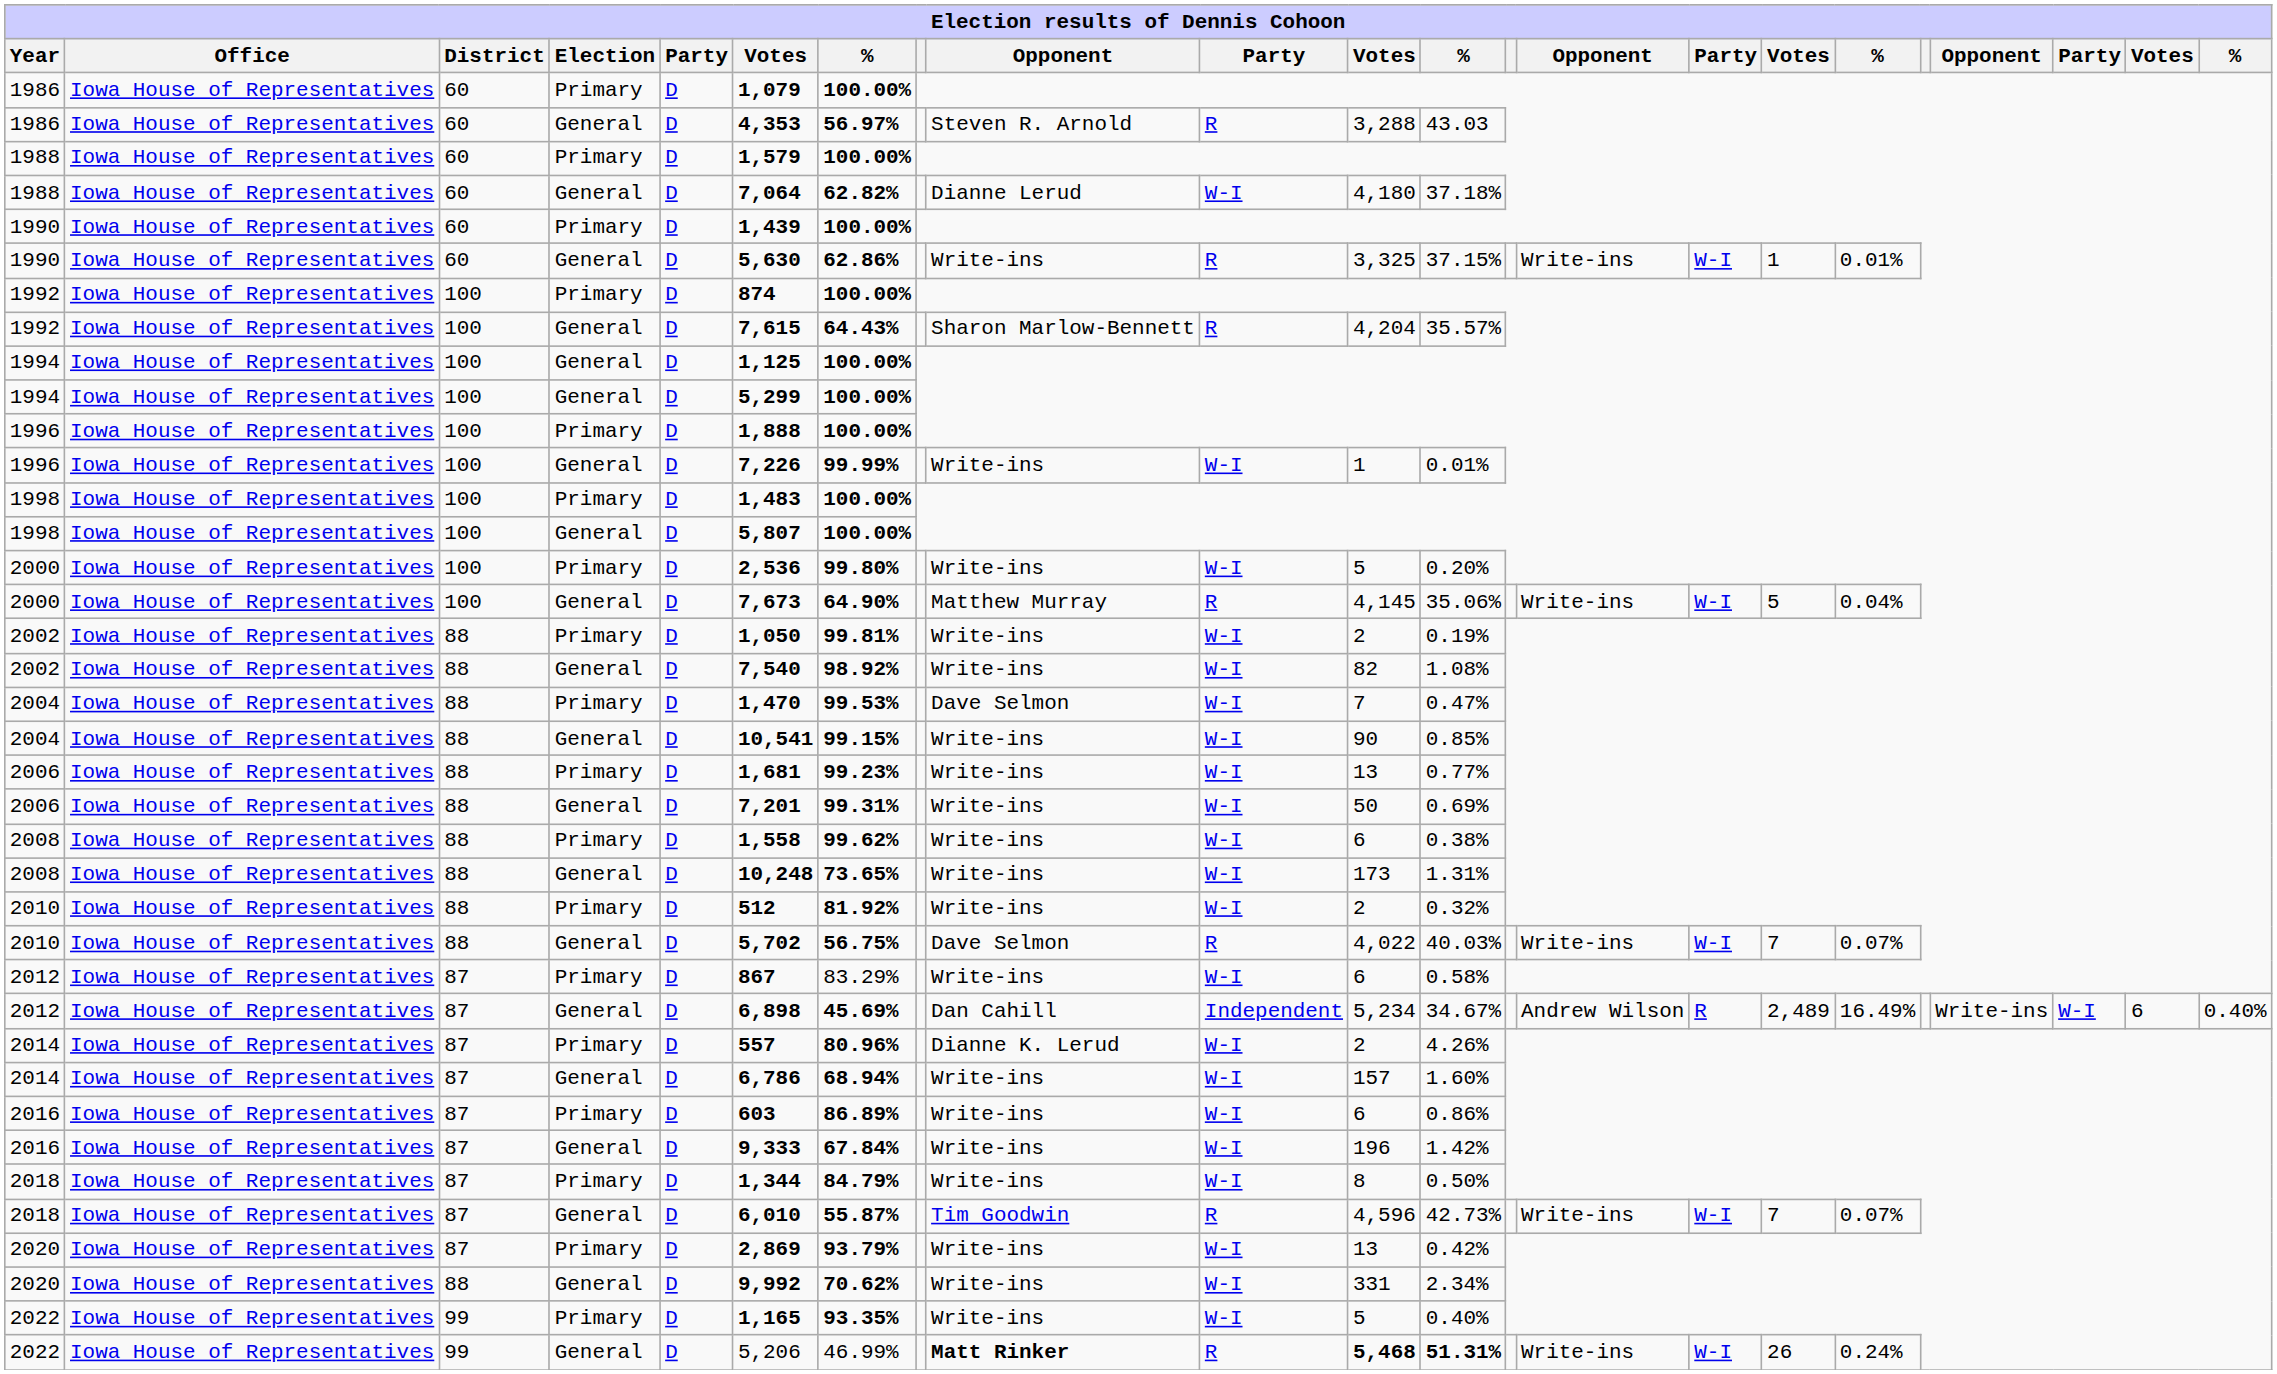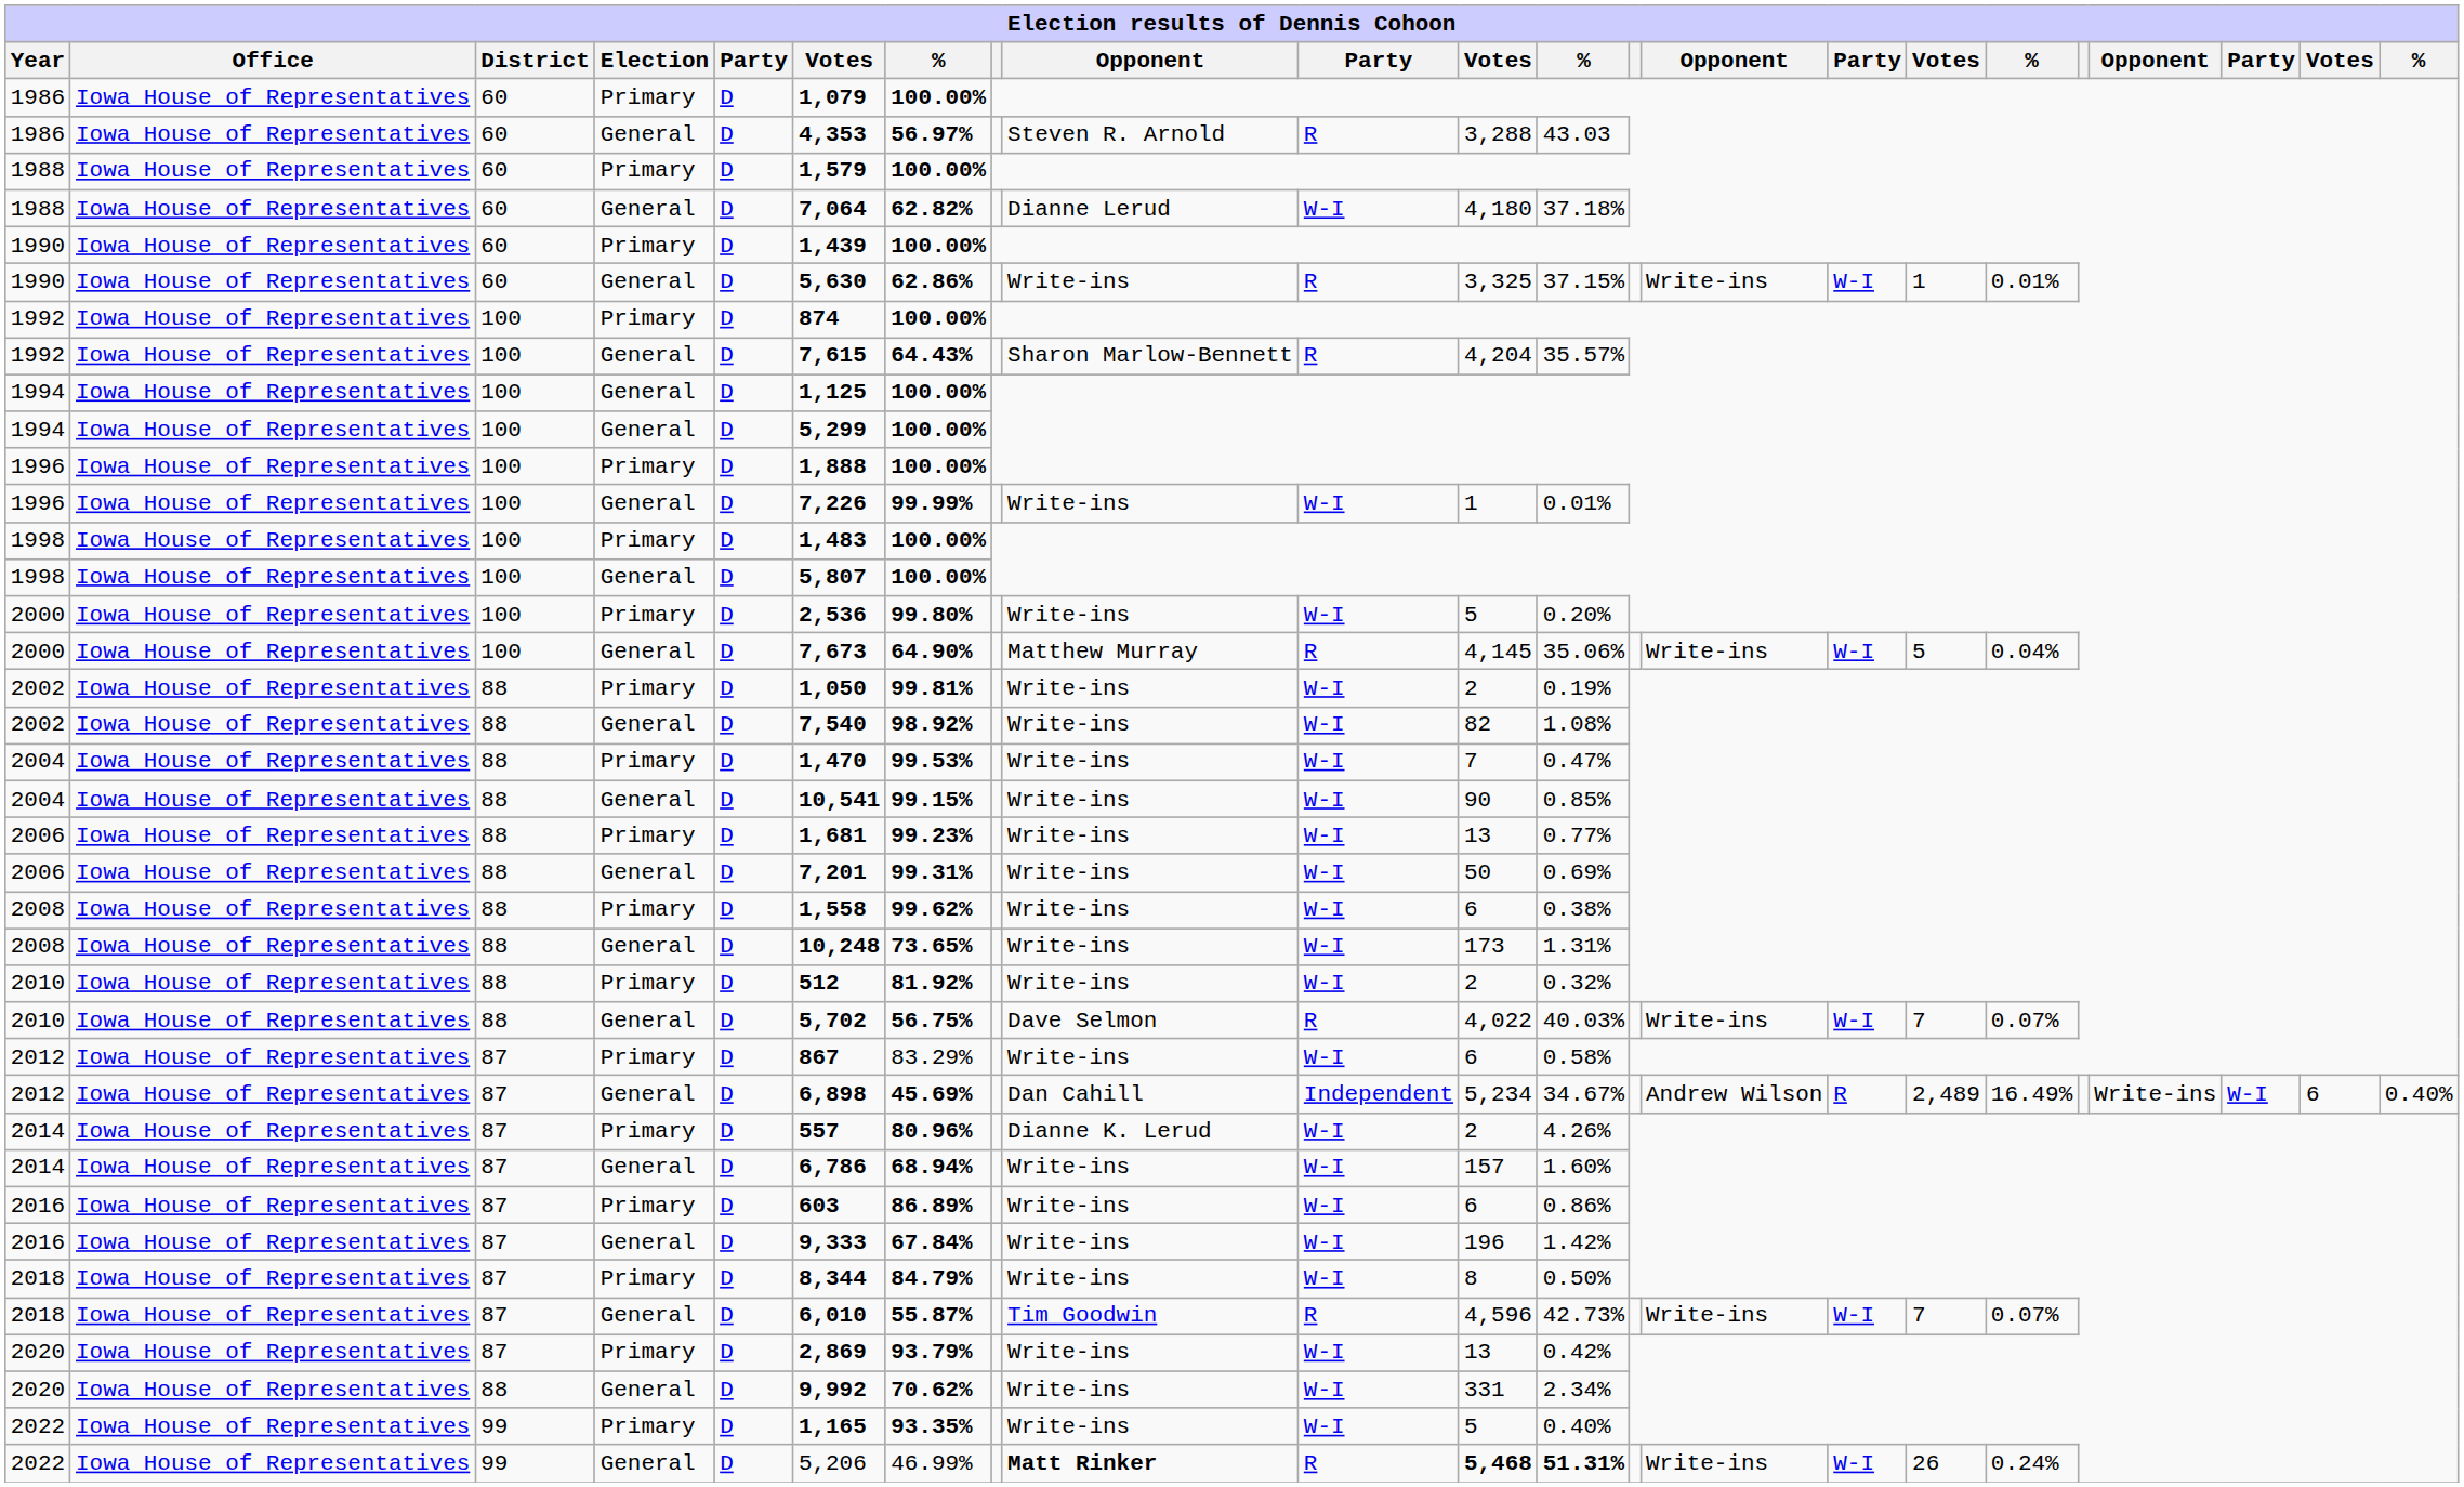2004 / Primary | column 9: Dave Selmon -> Write-ins
2018 / Primary | column 6: 1,344 -> 8,344
